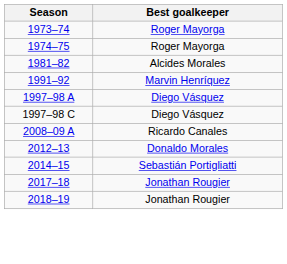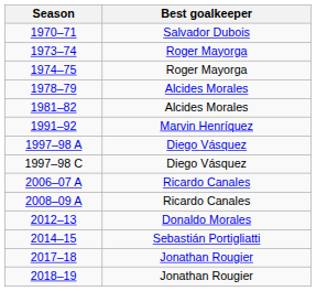+ row: 1970–71 | Salvador Dubois
+ row: 1978–79 | Alcides Morales
+ row: 2006–07 A | Ricardo Canales
